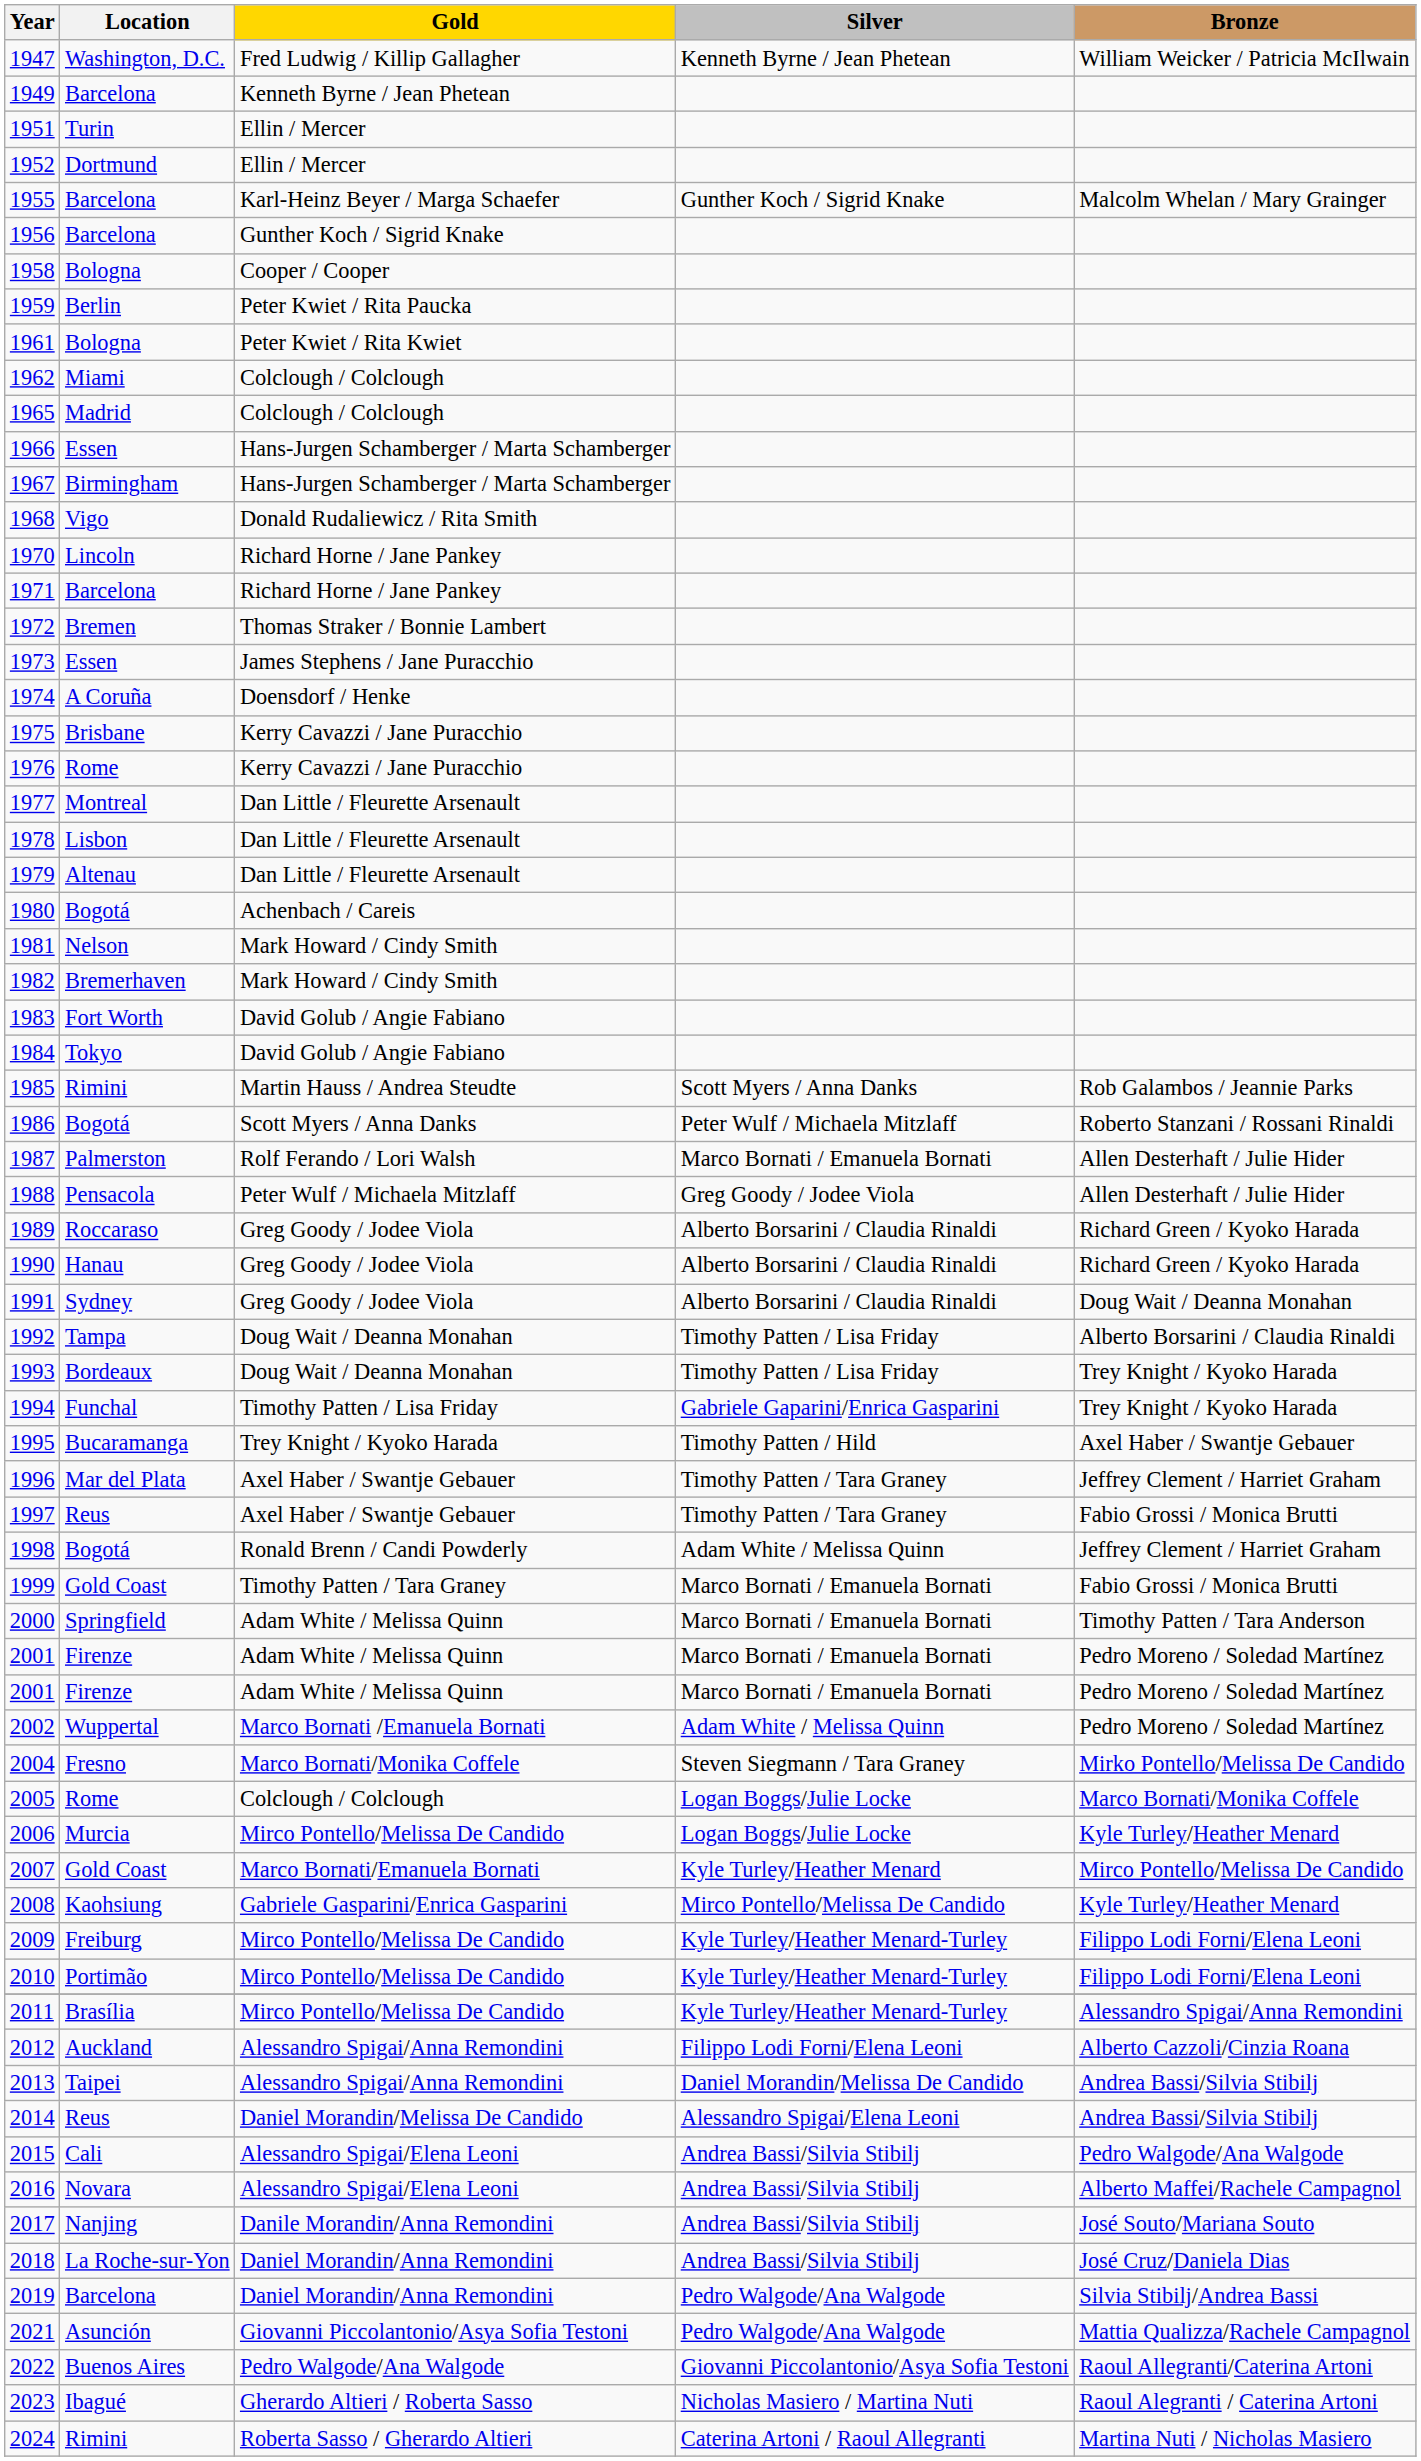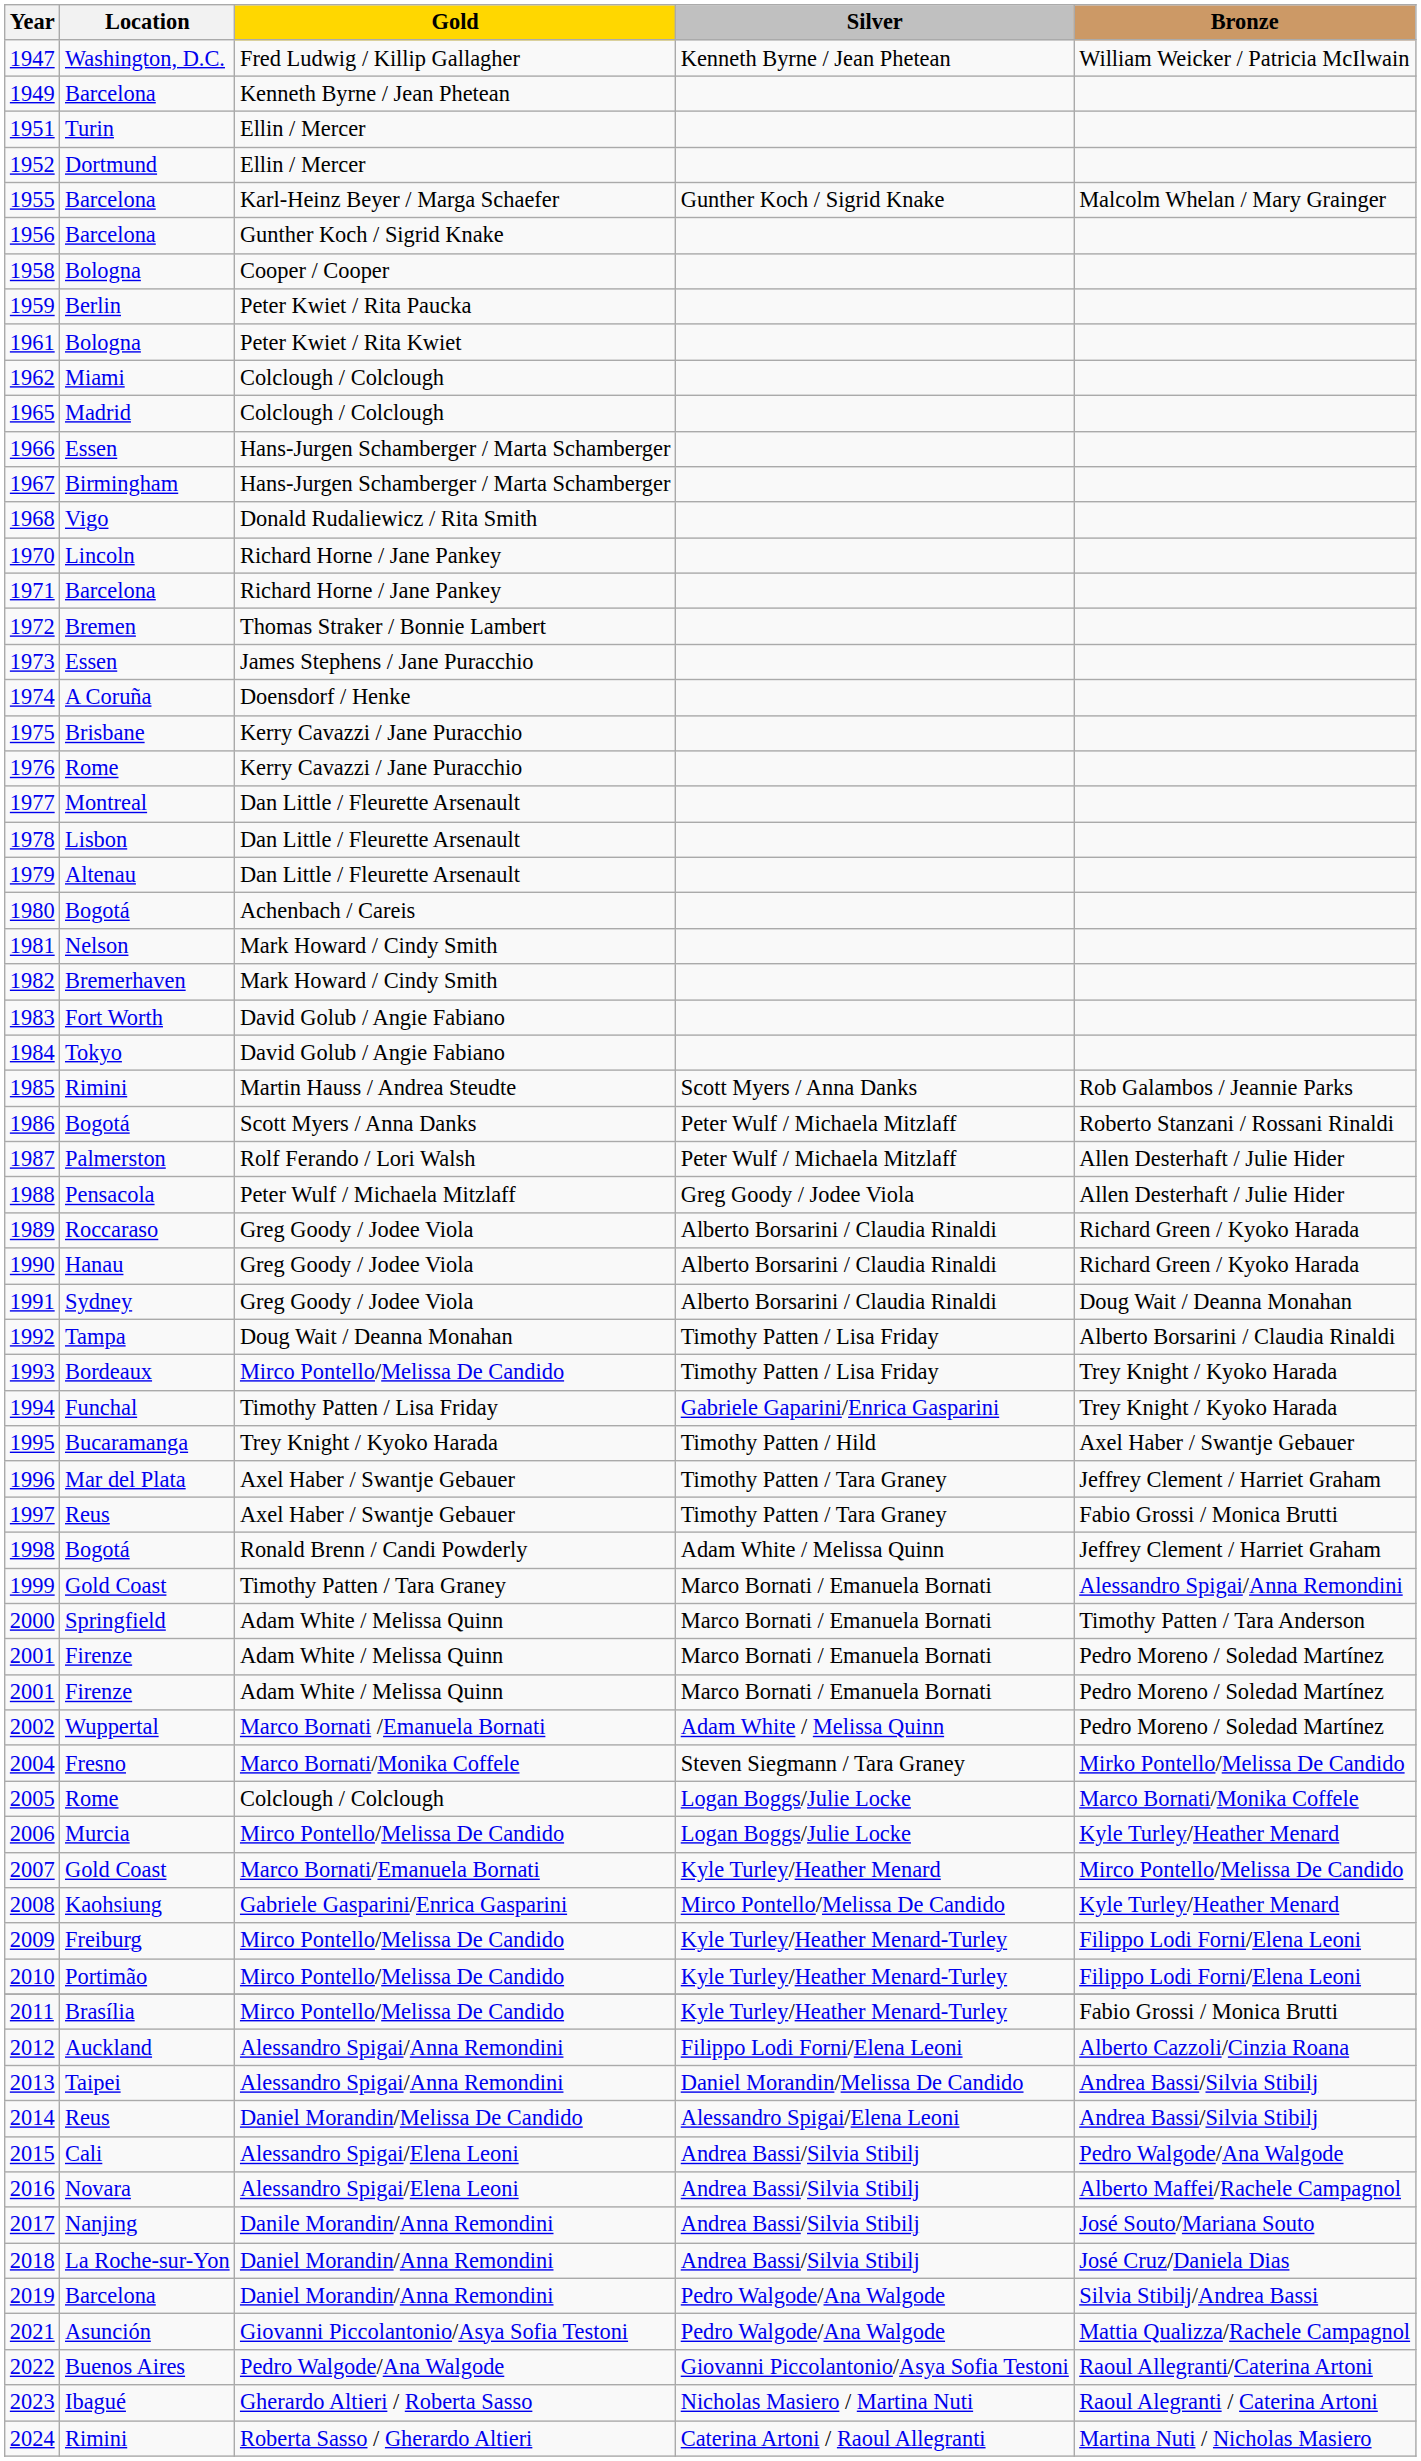1987 | Silver: Marco Bornati / Emanuela Bornati -> Peter Wulf / Michaela Mitzlaff
1993 | Gold: Doug Wait / Deanna Monahan -> Mirco Pontello/Melissa De Candido
1999 | Bronze: Fabio Grossi / Monica Brutti -> Alessandro Spigai/Anna Remondini
2011 | Bronze: Alessandro Spigai/Anna Remondini -> Fabio Grossi / Monica Brutti
